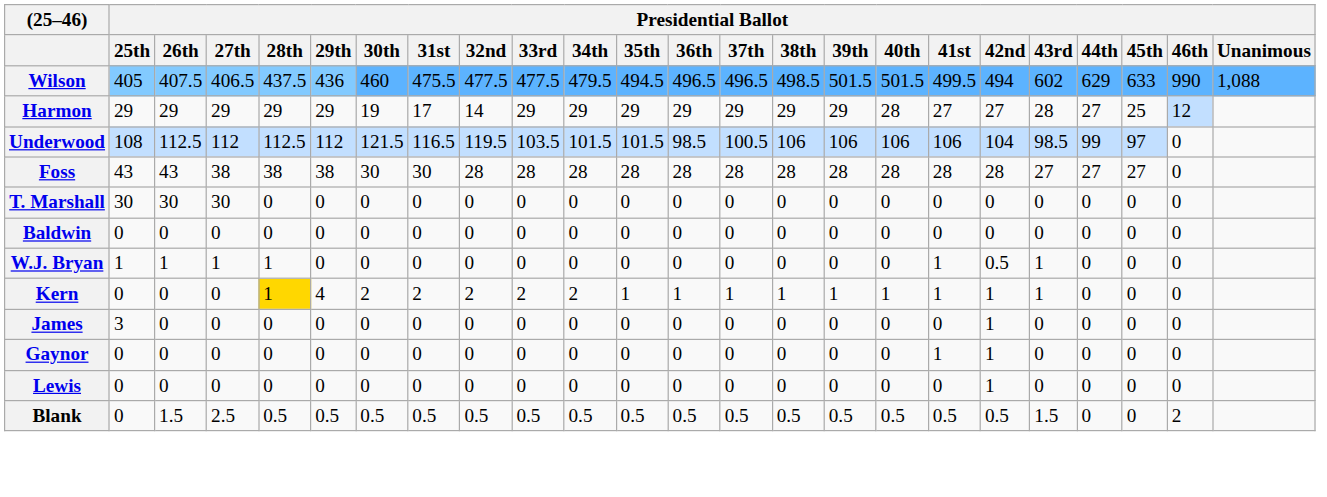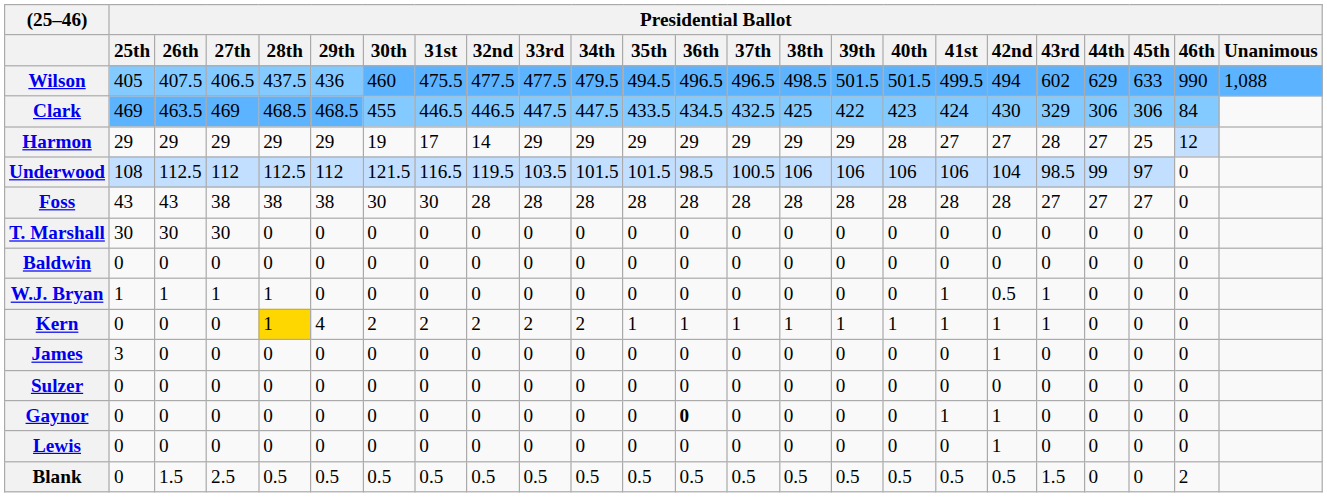+ row: Clark | 469 | 463.5 | 469 | 468.5 | 468.5 | 455 | 446.5 | 446.5 | 447.5 | 447.5 | 433.5 | 434.5 | 432.5 | 425 | 422 | 423 | 424 | 430 | 329 | 306 | 306 | 84
+ row: Sulzer | 0 | 0 | 0 | 0 | 0 | 0 | 0 | 0 | 0 | 0 | 0 | 0 | 0 | 0 | 0 | 0 | 0 | 0 | 0 | 0 | 0 | 0
Gaynor | Presidential Ballot / 36th: normal -> bold
